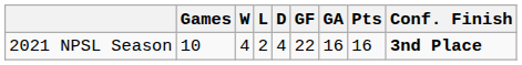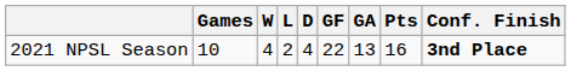2021 NPSL Season | GA: 16 -> 13
